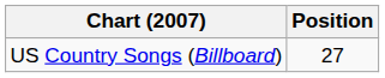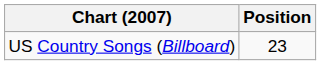US Country Songs (Billboard) | Position: 27 -> 23
